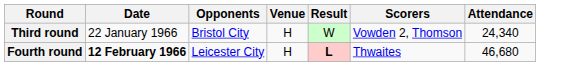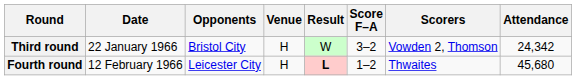+ column: Score F–A | 3–2 | 1–2
Third round | Attendance: 24,340 -> 24,342
Fourth round | Date: bold -> normal
Fourth round | Attendance: 46,680 -> 45,680
